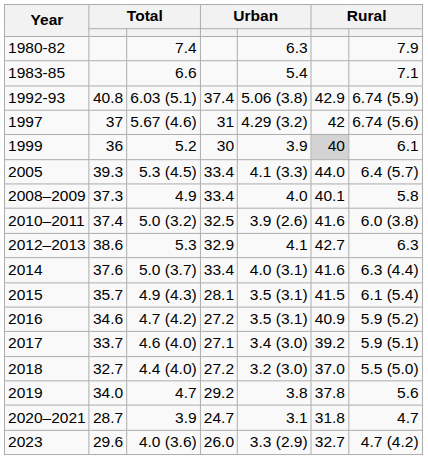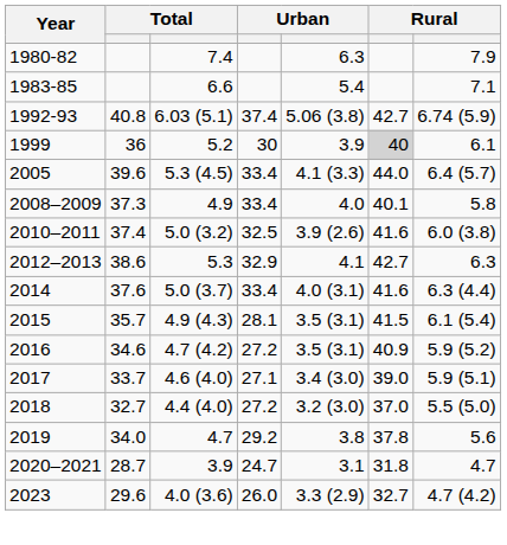1992-93 | column 6: 42.9 -> 42.7
- row: 1997 | 37 | 5.67 (4.6) | 31 | 4.29 (3.2) | 42 | 6.74 (5.6)
2005 | column 2: 39.3 -> 39.6
2017 | column 6: 39.2 -> 39.0
